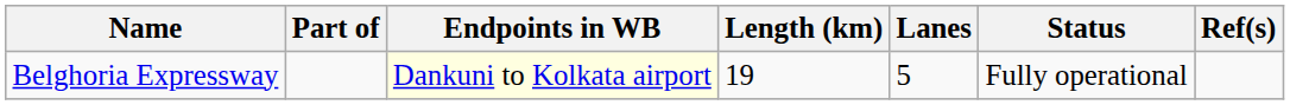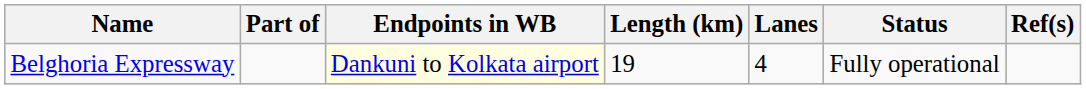Belghoria Expressway | Lanes: 5 -> 4
